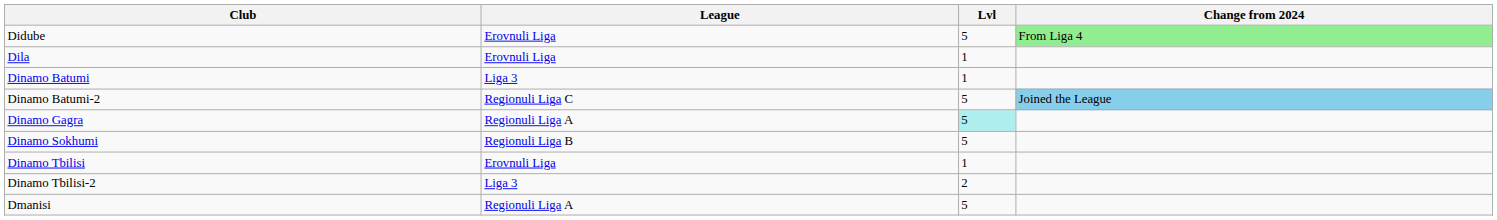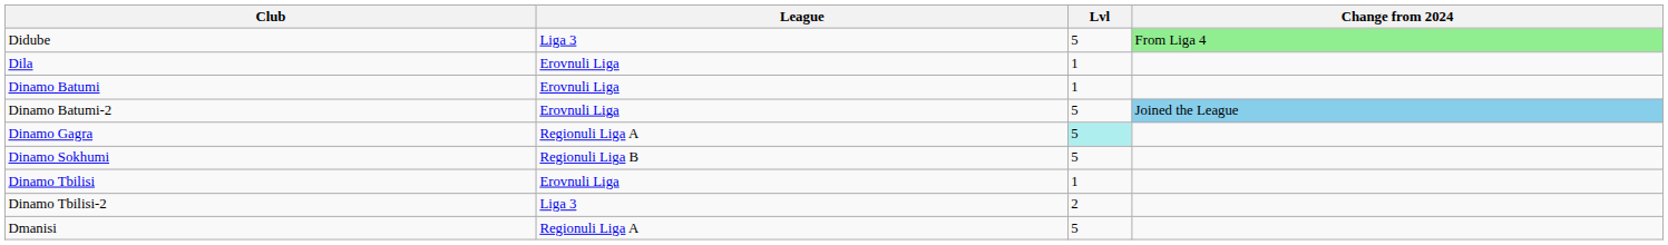Didube | League: Erovnuli Liga -> Liga 3
Dinamo Batumi | League: Liga 3 -> Erovnuli Liga
Dinamo Batumi-2 | League: Regionuli Liga C -> Erovnuli Liga
